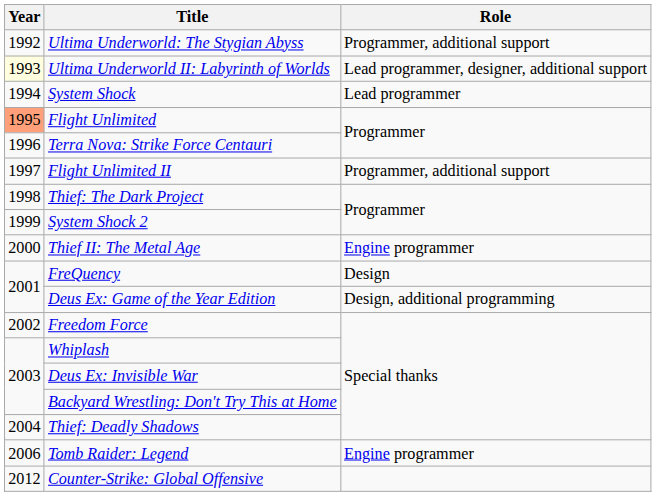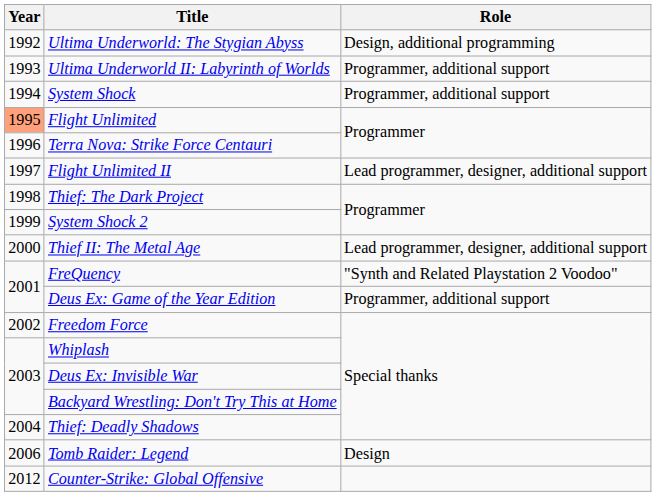Ultima Underworld: The Stygian Abyss | Role: Programmer, additional support -> Design, additional programming
Ultima Underworld II: Labyrinth of Worlds | Year: lightyellow background -> no background
Ultima Underworld II: Labyrinth of Worlds | Role: Lead programmer, designer, additional support -> Programmer, additional support
System Shock | Role: Lead programmer -> Programmer, additional support
Flight Unlimited II | Role: Programmer, additional support -> Lead programmer, designer, additional support
Thief II: The Metal Age | Role: Engine programmer -> Lead programmer, designer, additional support
FreQuency | Role: Design -> "Synth and Related Playstation 2 Voodoo"
Deus Ex: Game of the Year Edition | Role: Design, additional programming -> Programmer, additional support
Tomb Raider: Legend | Role: Engine programmer -> Design
